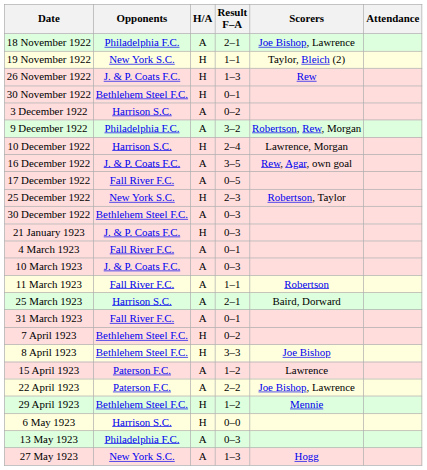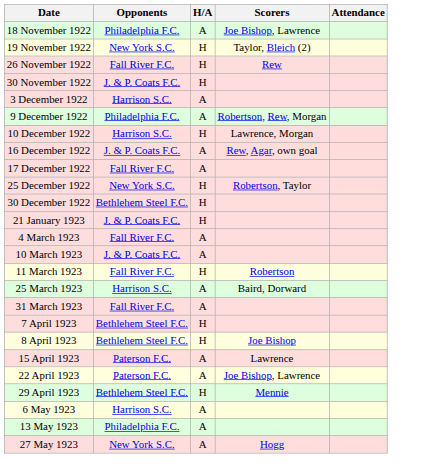- column: Result F–A | 2–1 | 1–1 | 1–3 | 0–1 | 0–2 | 3–2 | 2–4 | 3–5 | 0–5 | 2–3 | 0–3 | 0–3 | 0–1 | 0–3 | 1–1 | 2–1 | 0–1 | 0–2 | 3–3 | 1–2 | 2–2 | 1–2 | 0–0 | 0–3 | 1–3
26 November 1922 | Opponents: J. & P. Coats F.C. -> Fall River F.C.
30 November 1922 | Opponents: Bethlehem Steel F.C. -> J. & P. Coats F.C.
30 December 1922 | H/A: A -> H
11 March 1923 | H/A: A -> H
6 May 1923 | H/A: H -> A
